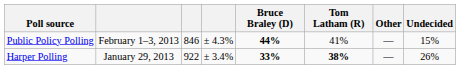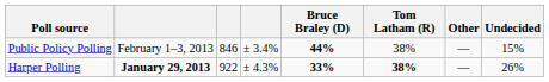Public Policy Polling | column 4: ± 4.3% -> ± 3.4%
Public Policy Polling | Tom Latham (R): 41% -> 38%
Harper Polling | column 2: normal -> bold
Harper Polling | column 4: ± 3.4% -> ± 4.3%
